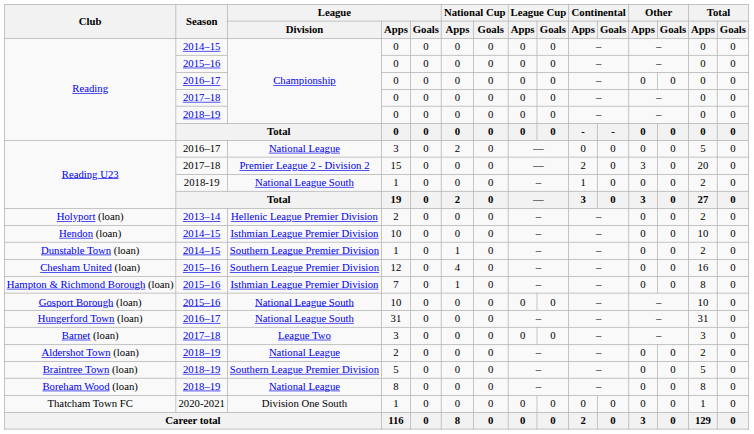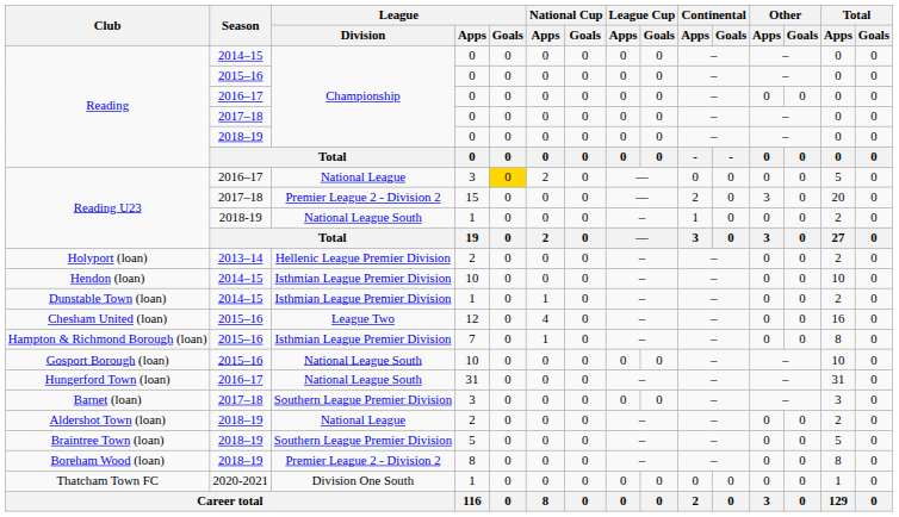Reading U23 / 2016–17 | League / Goals: no background -> gold background
Dunstable Town (loan) | League / Division: Southern League Premier Division -> Isthmian League Premier Division
Chesham United (loan) | League / Division: Southern League Premier Division -> League Two
Barnet (loan) | League / Division: League Two -> Southern League Premier Division
Boreham Wood (loan) | League / Division: National League -> Premier League 2 - Division 2
